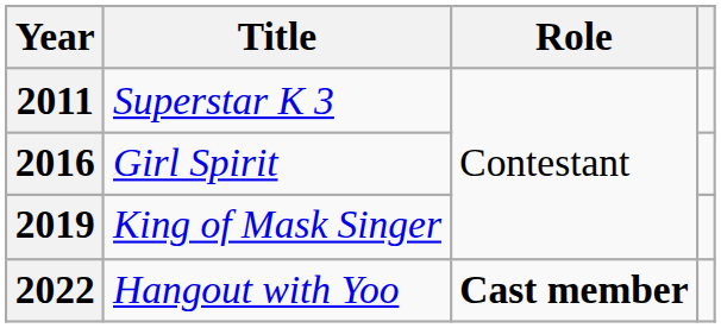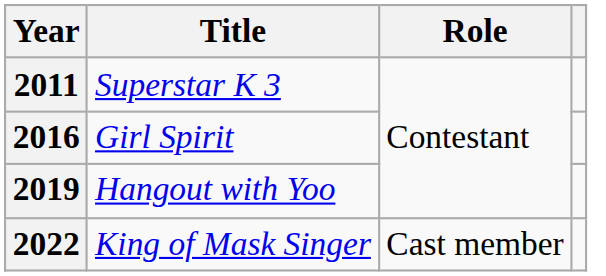2019 | Title: King of Mask Singer -> Hangout with Yoo
2022 | Title: Hangout with Yoo -> King of Mask Singer
2022 | Role: bold -> normal
